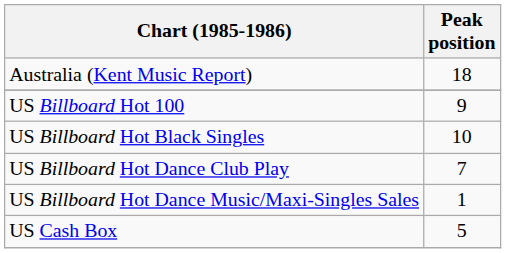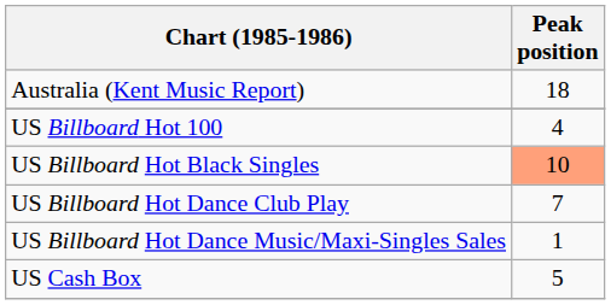US Billboard Hot 100 | Peak position: 9 -> 4
US Billboard Hot Black Singles | Peak position: no background -> lightsalmon background
